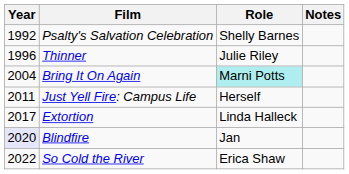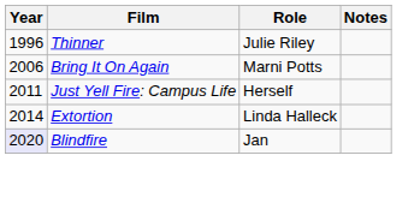- row: 1992 | Psalty's Salvation Celebration | Shelly Barnes
Bring It On Again | Year: 2004 -> 2006
Bring It On Again | Role: paleturquoise background -> no background
Extortion | Year: 2017 -> 2014
- row: 2022 | So Cold the River | Erica Shaw
